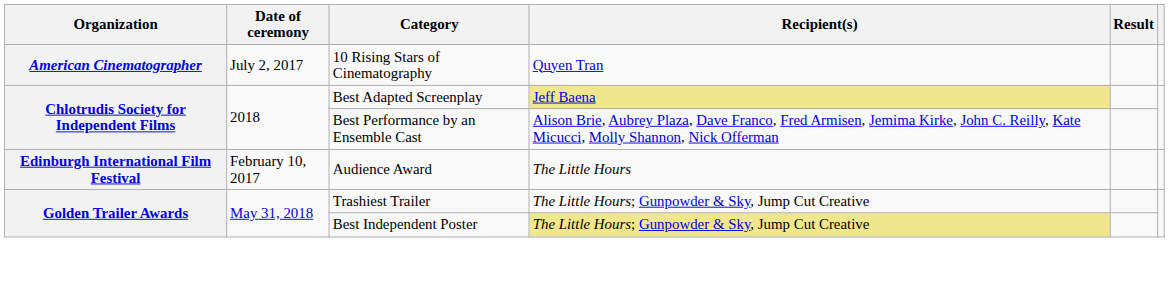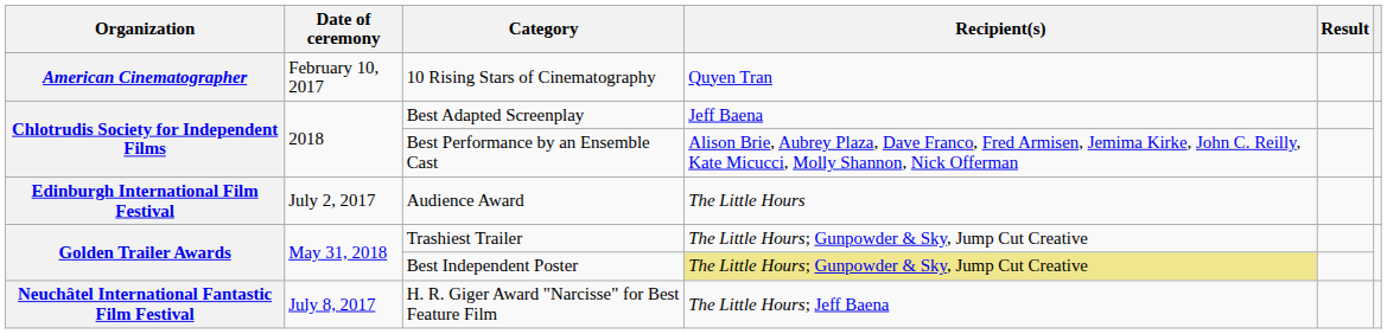10 Rising Stars of Cinematography | Date of ceremony: July 2, 2017 -> February 10, 2017
Best Adapted Screenplay | Recipient(s): khaki background -> no background
Audience Award | Date of ceremony: February 10, 2017 -> July 2, 2017
+ row: Neuchâtel International Fantastic Film Festival | July 8, 2017 | H. R. Giger Award "Narcisse" for Best Feature Film | The Little Hours; Jeff Baena
